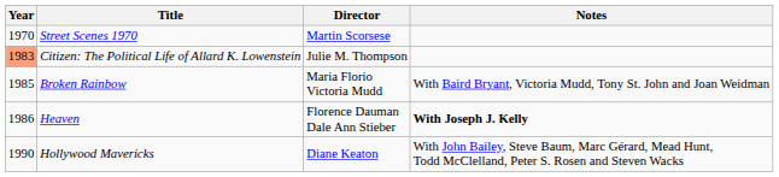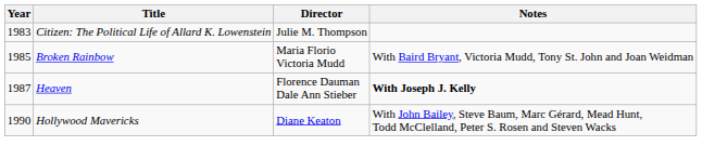- row: 1970 | Street Scenes 1970 | Martin Scorsese
Citizen: The Political Life of Allard K. Lowenstein | Year: lightsalmon background -> no background
Heaven | Year: 1986 -> 1987
